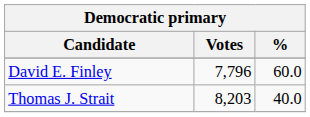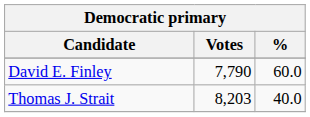David E. Finley | Votes: 7,796 -> 7,790
